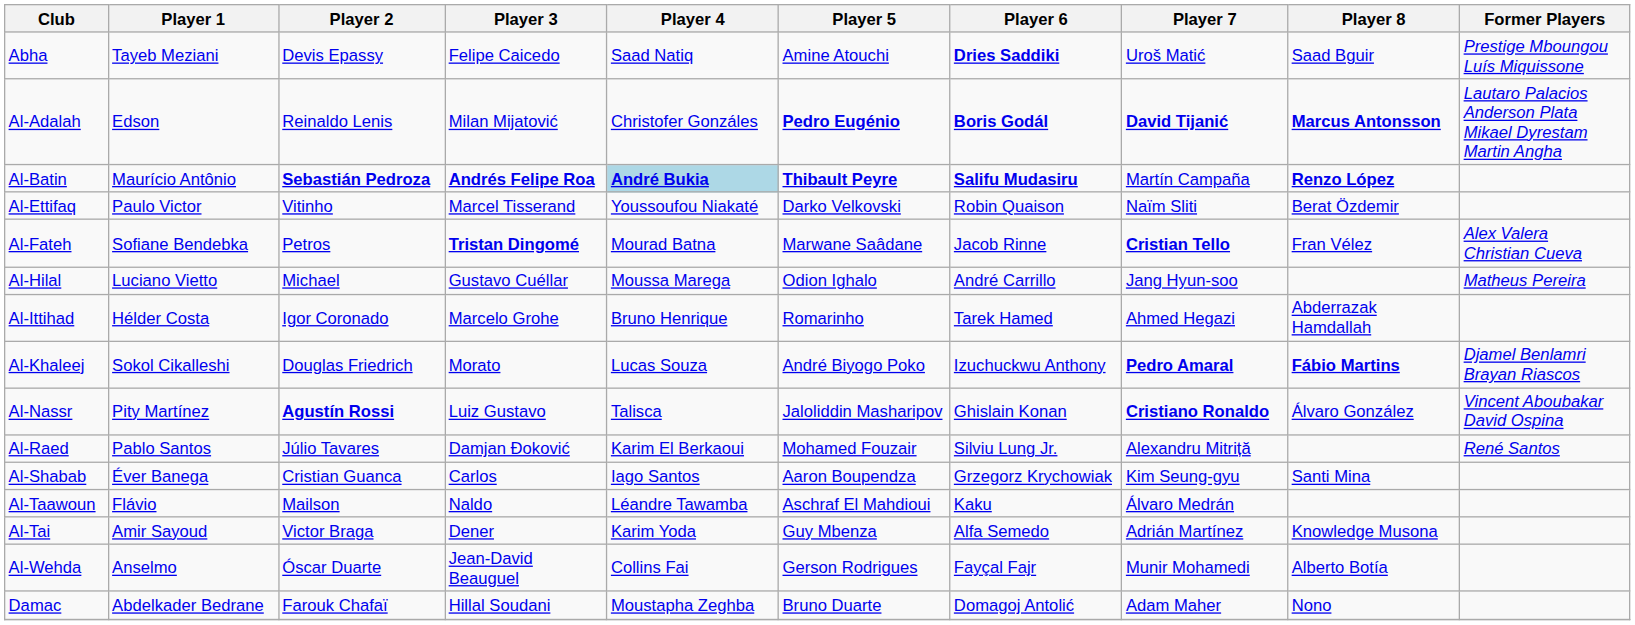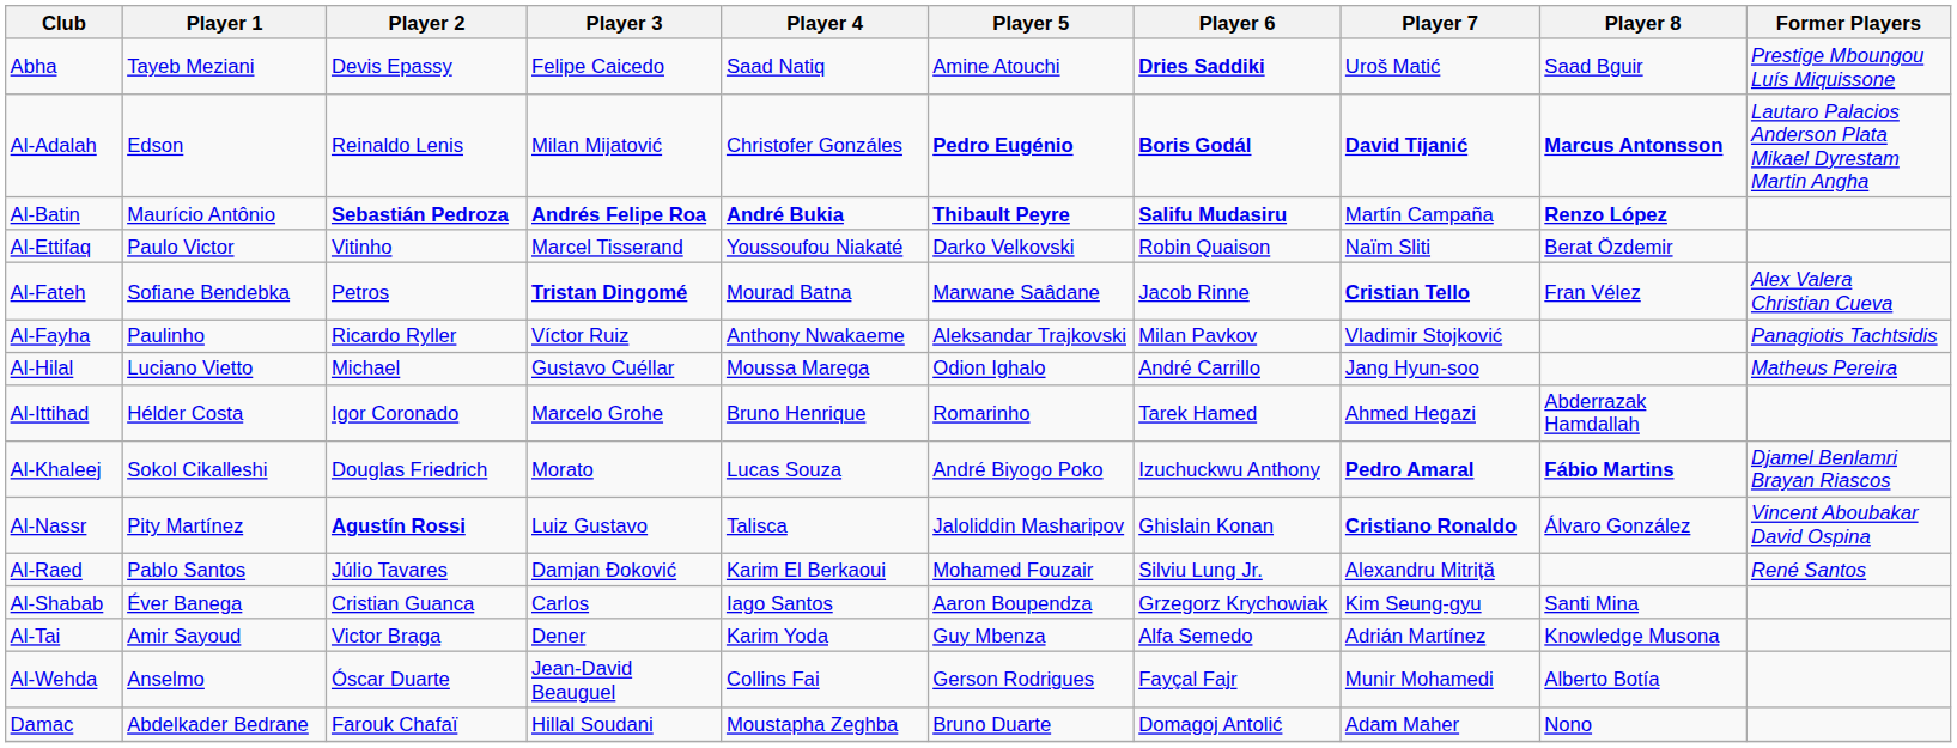Al-Batin | Player 4: lightblue background -> no background
+ row: Al-Fayha | Paulinho | Ricardo Ryller | Víctor Ruiz | Anthony Nwakaeme | Aleksandar Trajkovski | Milan Pavkov | Vladimir Stojković | Panagiotis Tachtsidis
- row: Al-Taawoun | Flávio | Mailson | Naldo | Léandre Tawamba | Aschraf El Mahdioui | Kaku | Álvaro Medrán
